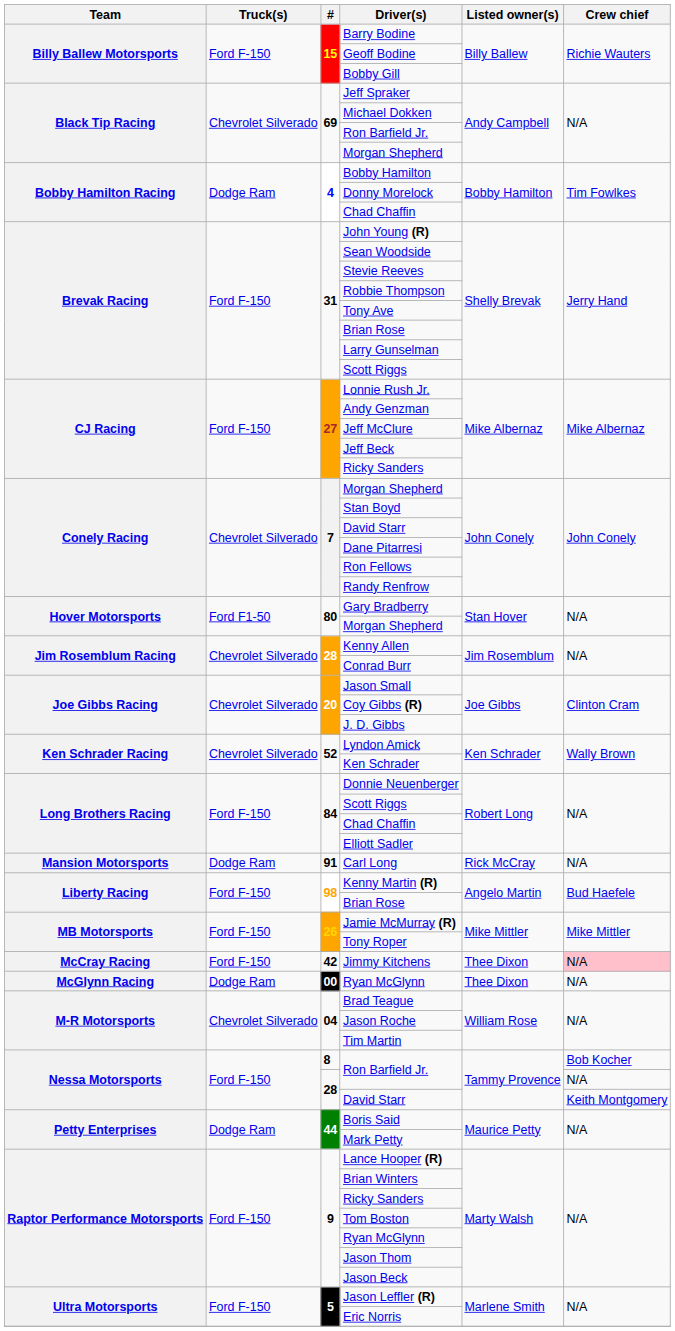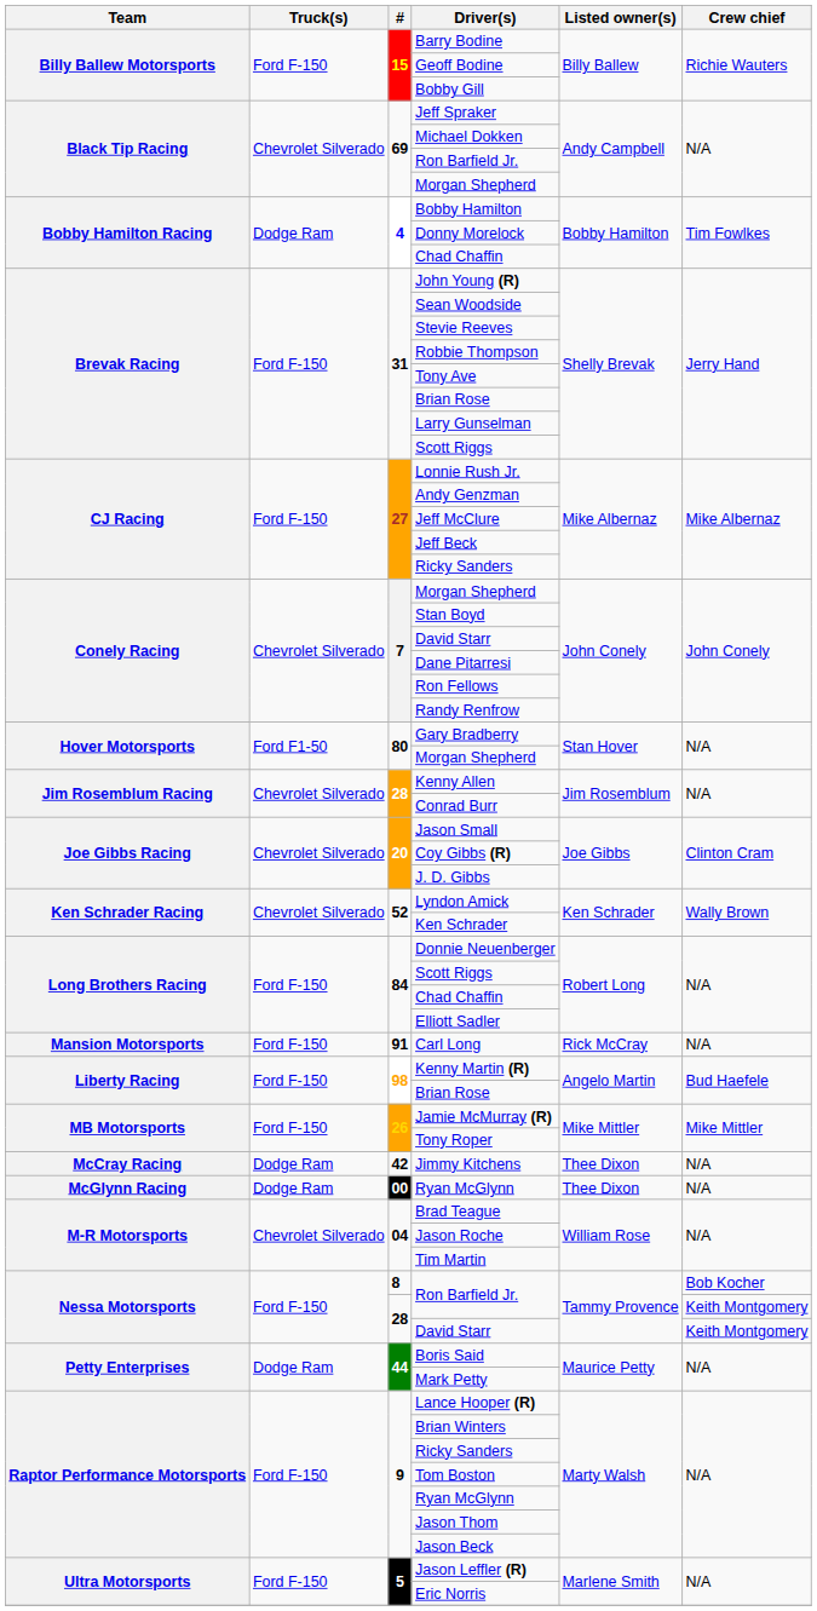Carl Long | Truck(s): Dodge Ram -> Ford F-150
Jimmy Kitchens | Truck(s): Ford F-150 -> Dodge Ram
Jimmy Kitchens | Crew chief: pink background -> no background
28 / Ron Barfield Jr. | Crew chief: N/A -> Keith Montgomery
